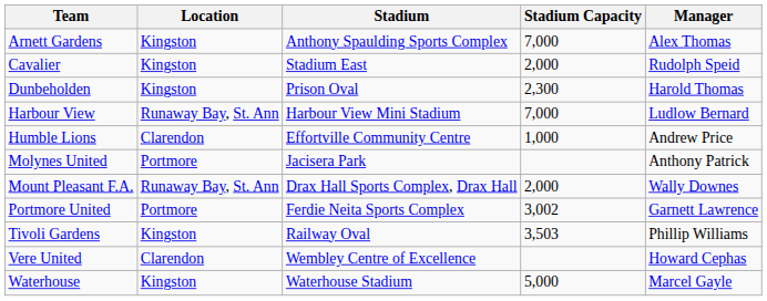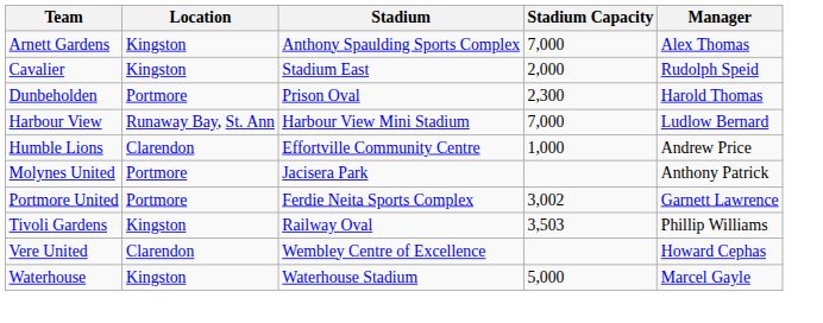Dunbeholden | Location: Kingston -> Portmore
- row: Mount Pleasant F.A. | Runaway Bay, St. Ann | Drax Hall Sports Complex, Drax Hall | 2,000 | Wally Downes
